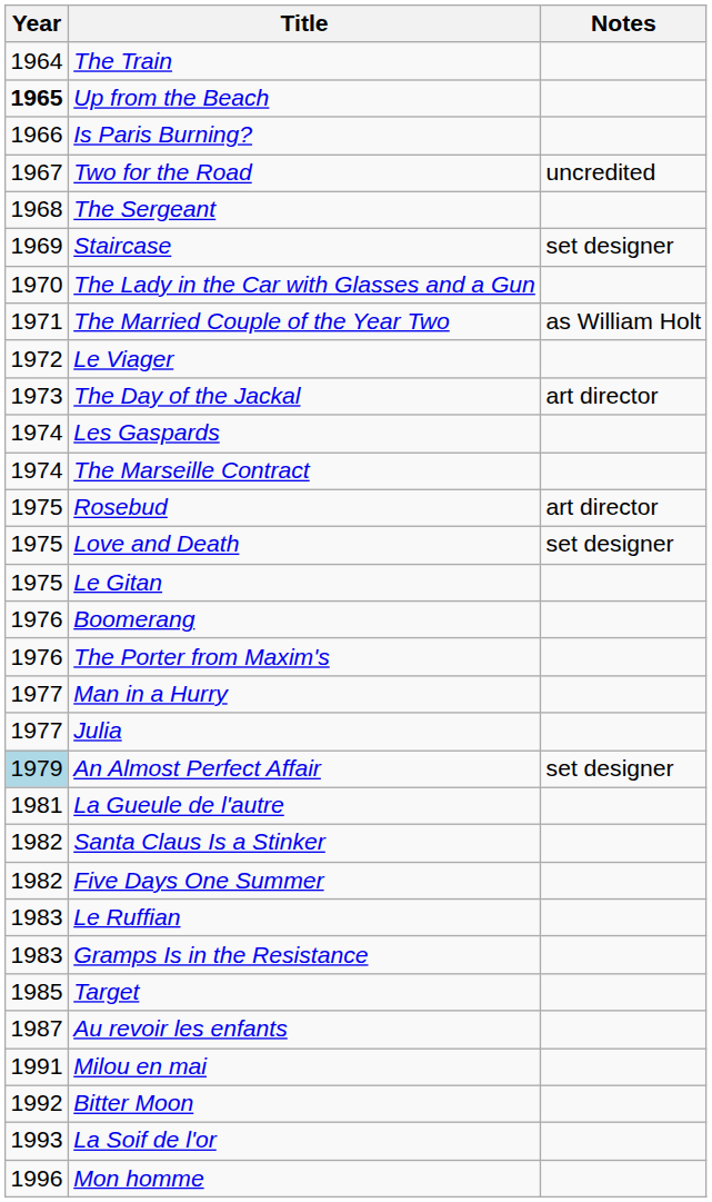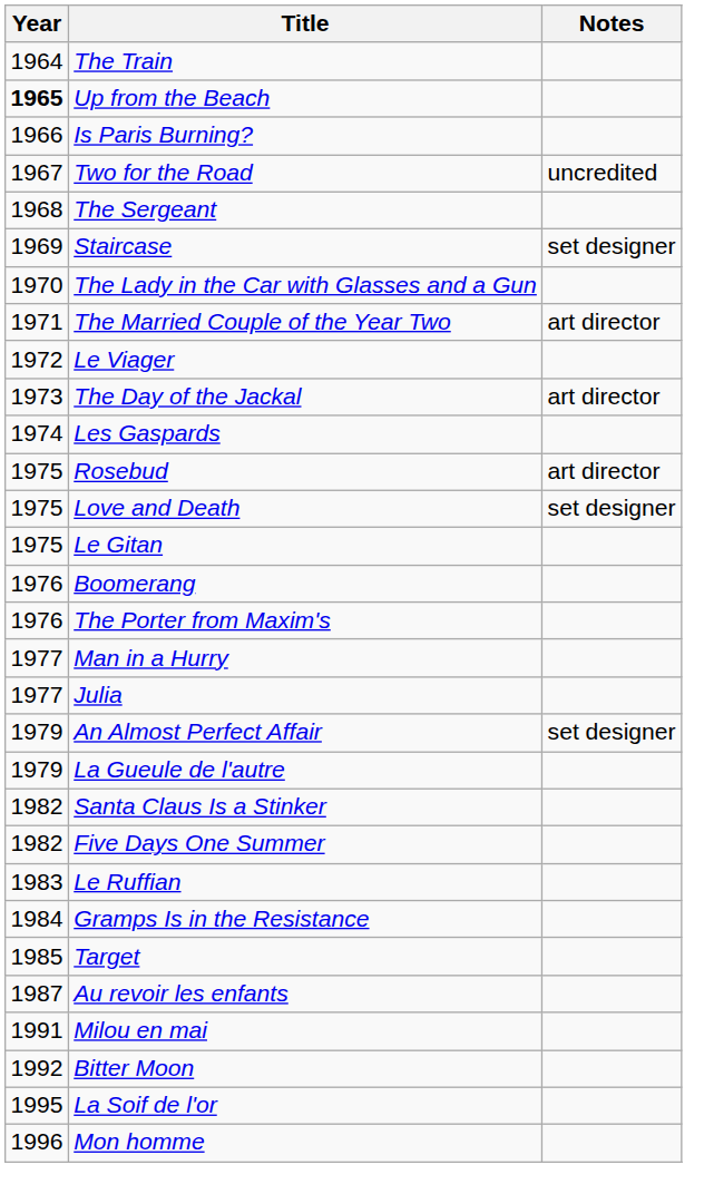The Married Couple of the Year Two | Notes: as William Holt -> art director
- row: 1974 | The Marseille Contract
An Almost Perfect Affair | Year: lightblue background -> no background
La Gueule de l'autre | Year: 1981 -> 1979
Gramps Is in the Resistance | Year: 1983 -> 1984
La Soif de l'or | Year: 1993 -> 1995
